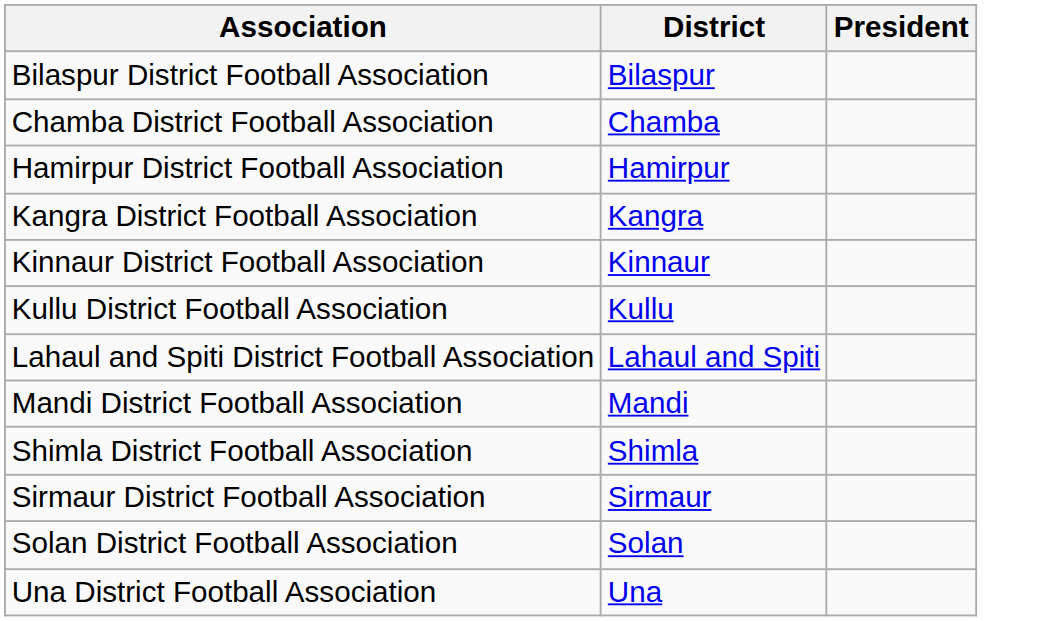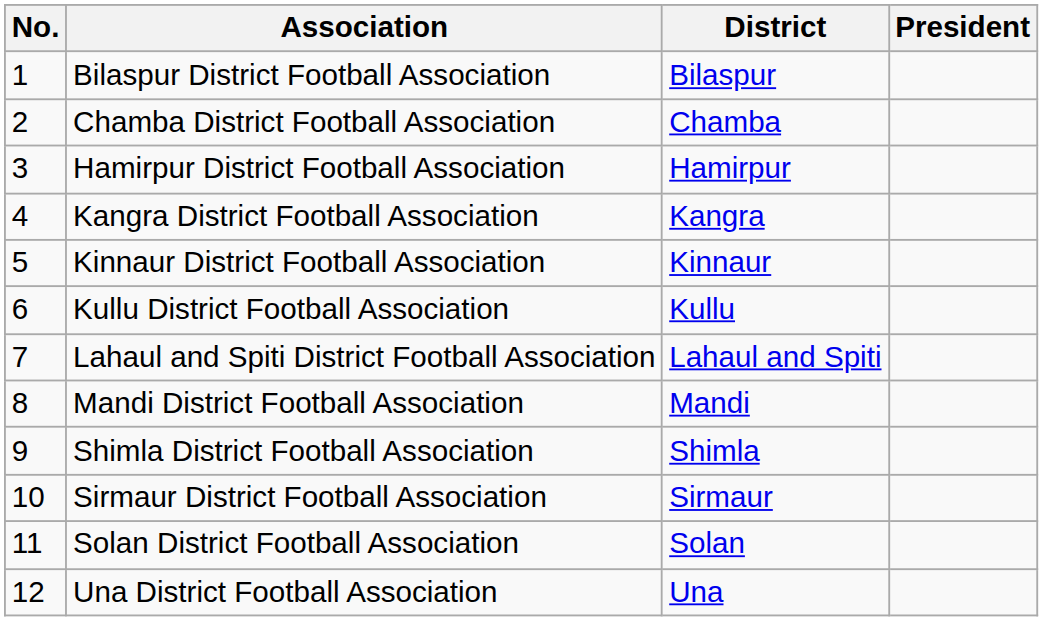+ column: No. | 1 | 2 | 3 | 4 | 5 | 6 | 7 | 8 | 9 | 10 | 11 | 12
